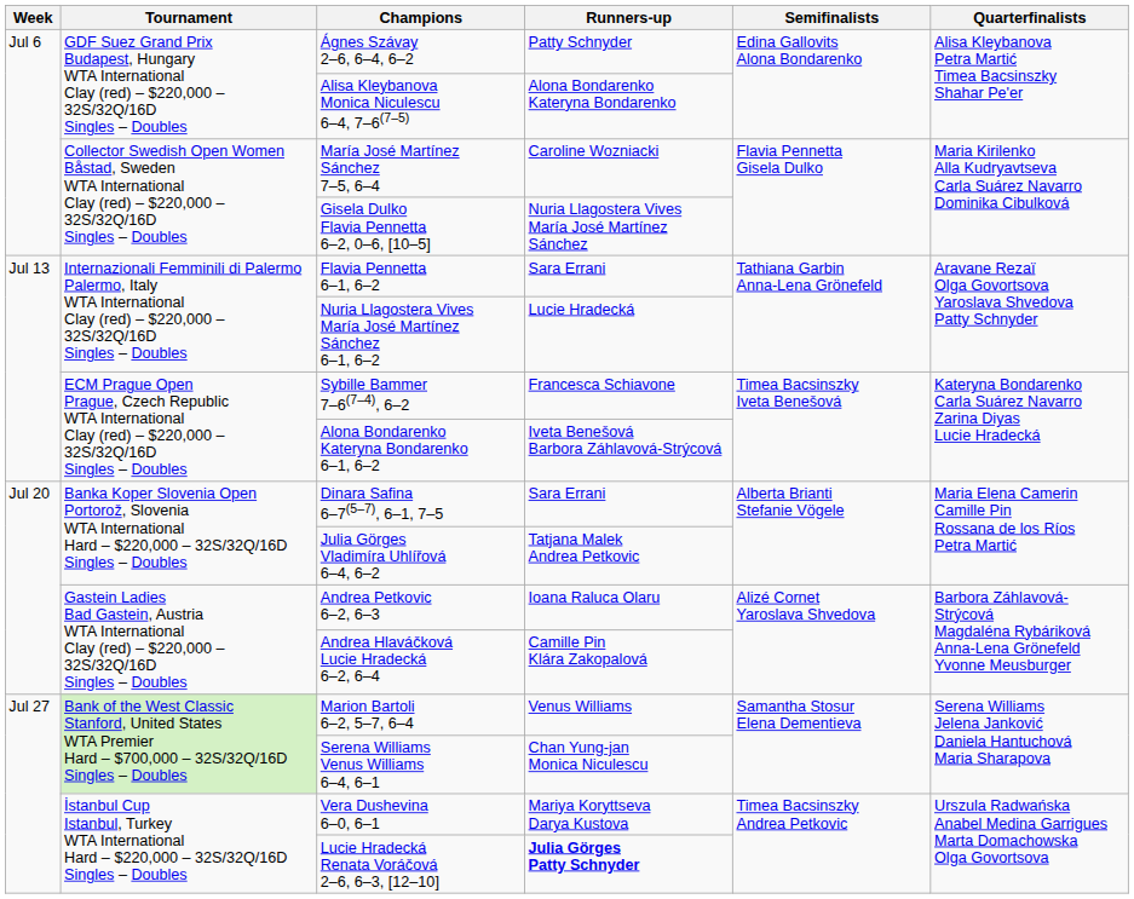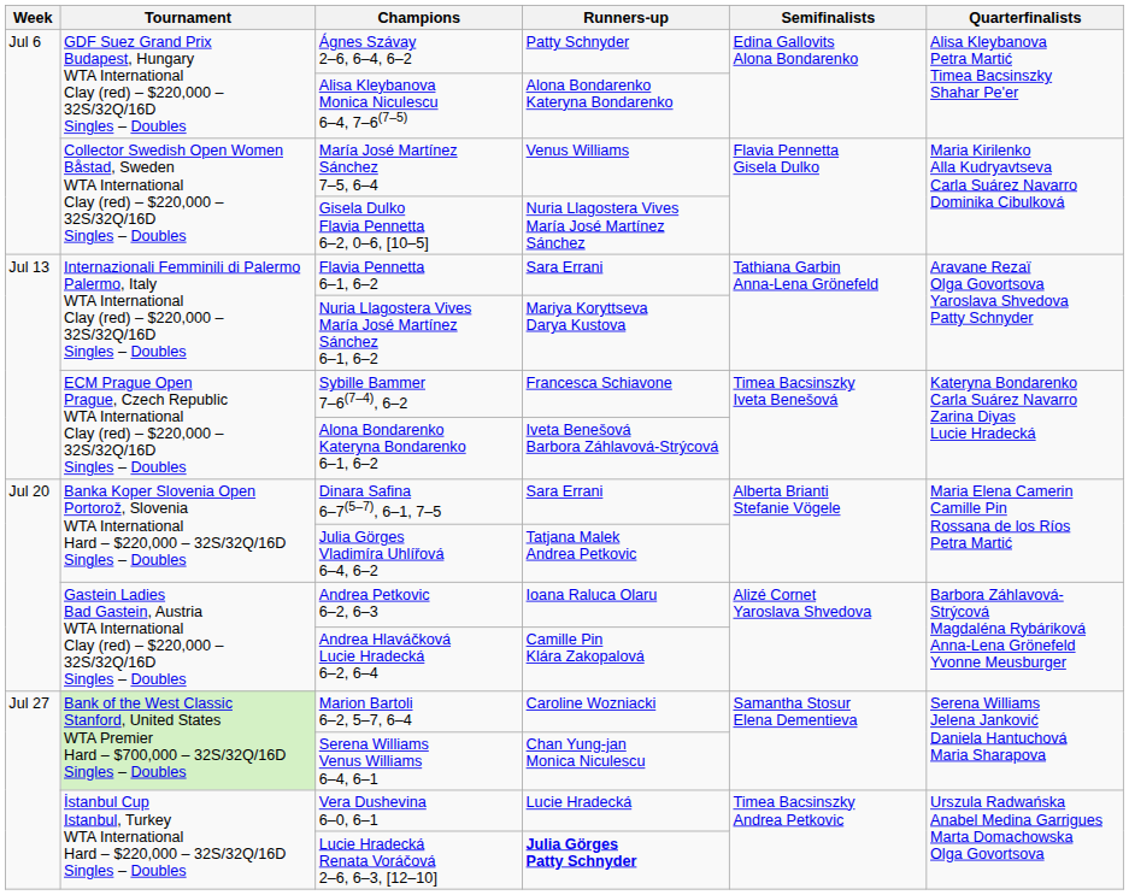María José Martínez Sánchez 7–5, 6–4 | Runners-up: Caroline Wozniacki -> Venus Williams
Nuria Llagostera Vives María José Martínez Sánchez 6–1, 6–2 | Runners-up: Lucie Hradecká -> Mariya Koryttseva Darya Kustova
Marion Bartoli 6–2, 5–7, 6–4 | Runners-up: Venus Williams -> Caroline Wozniacki
Vera Dushevina 6–0, 6–1 | Runners-up: Mariya Koryttseva Darya Kustova -> Lucie Hradecká
